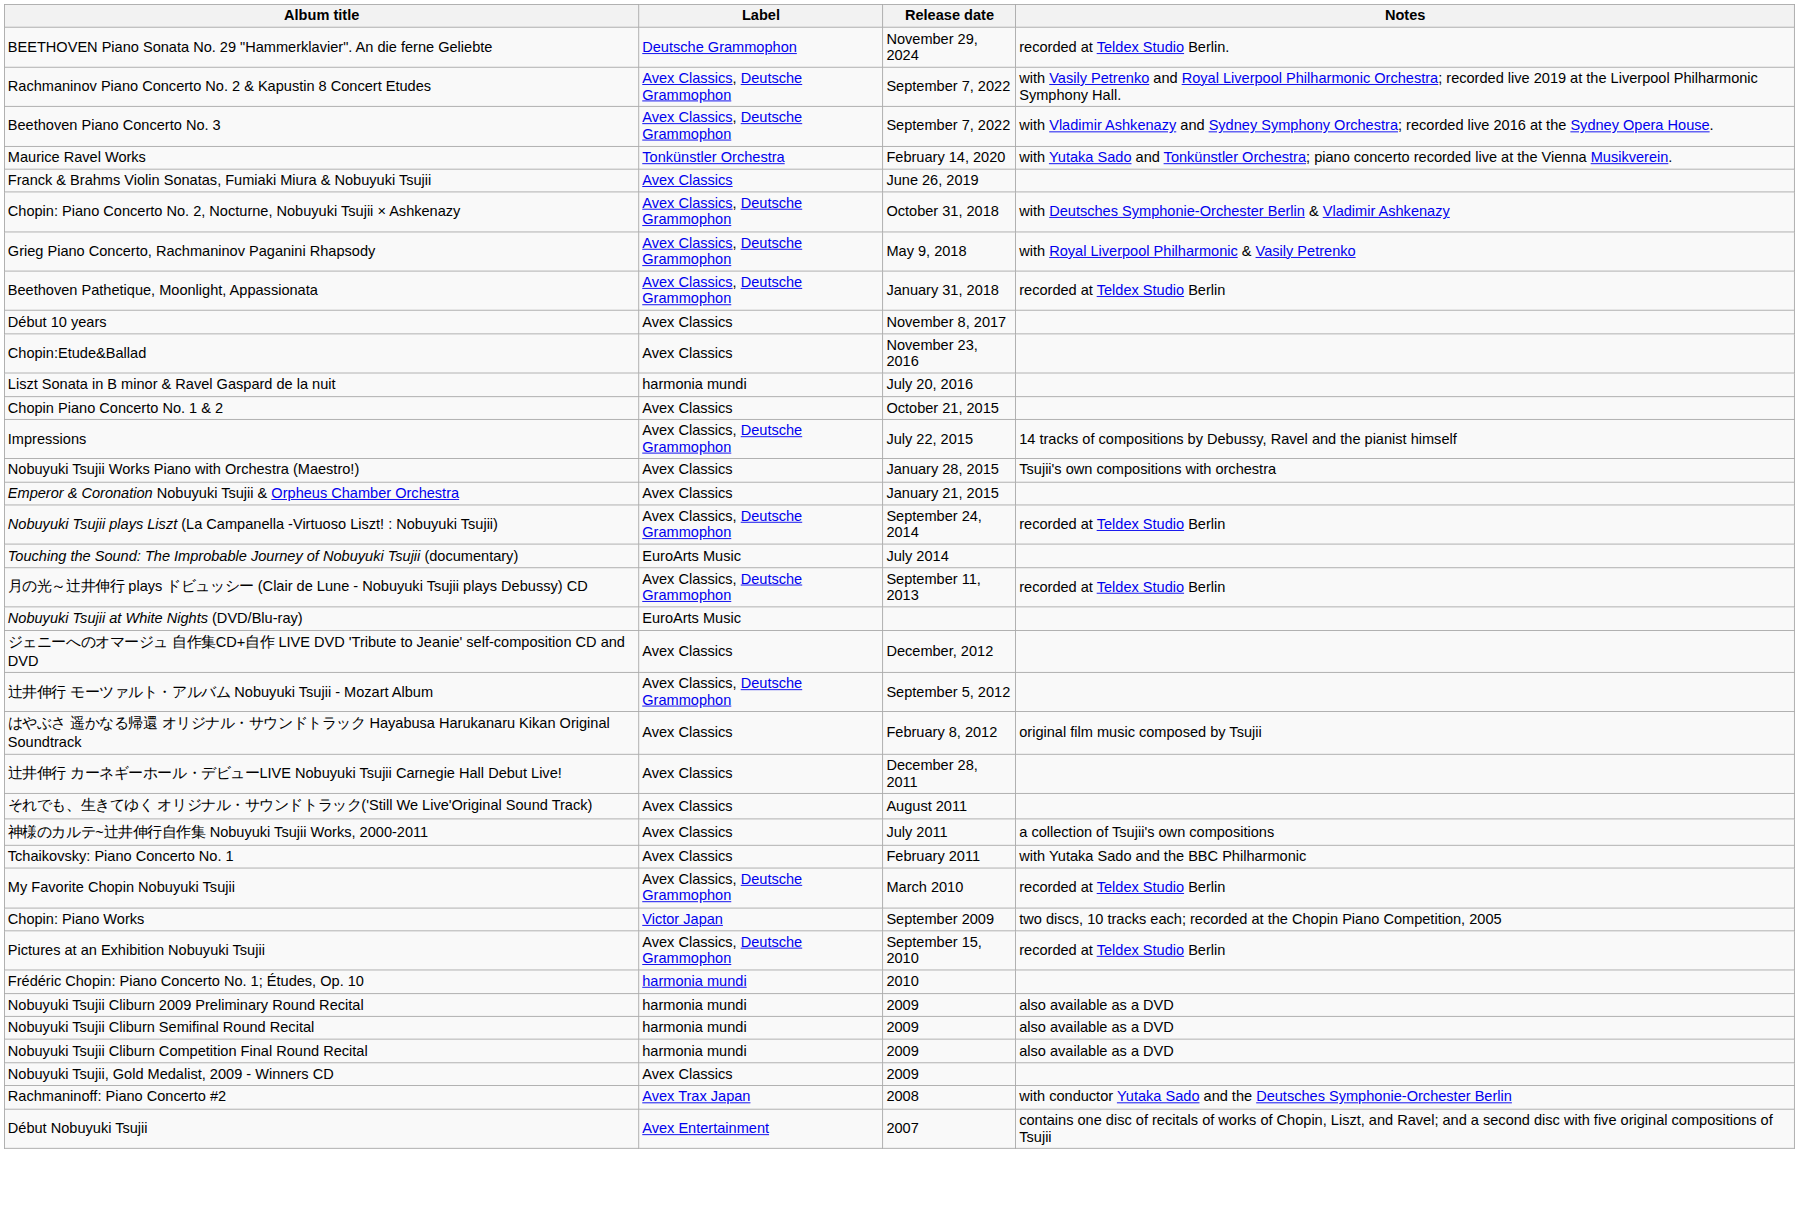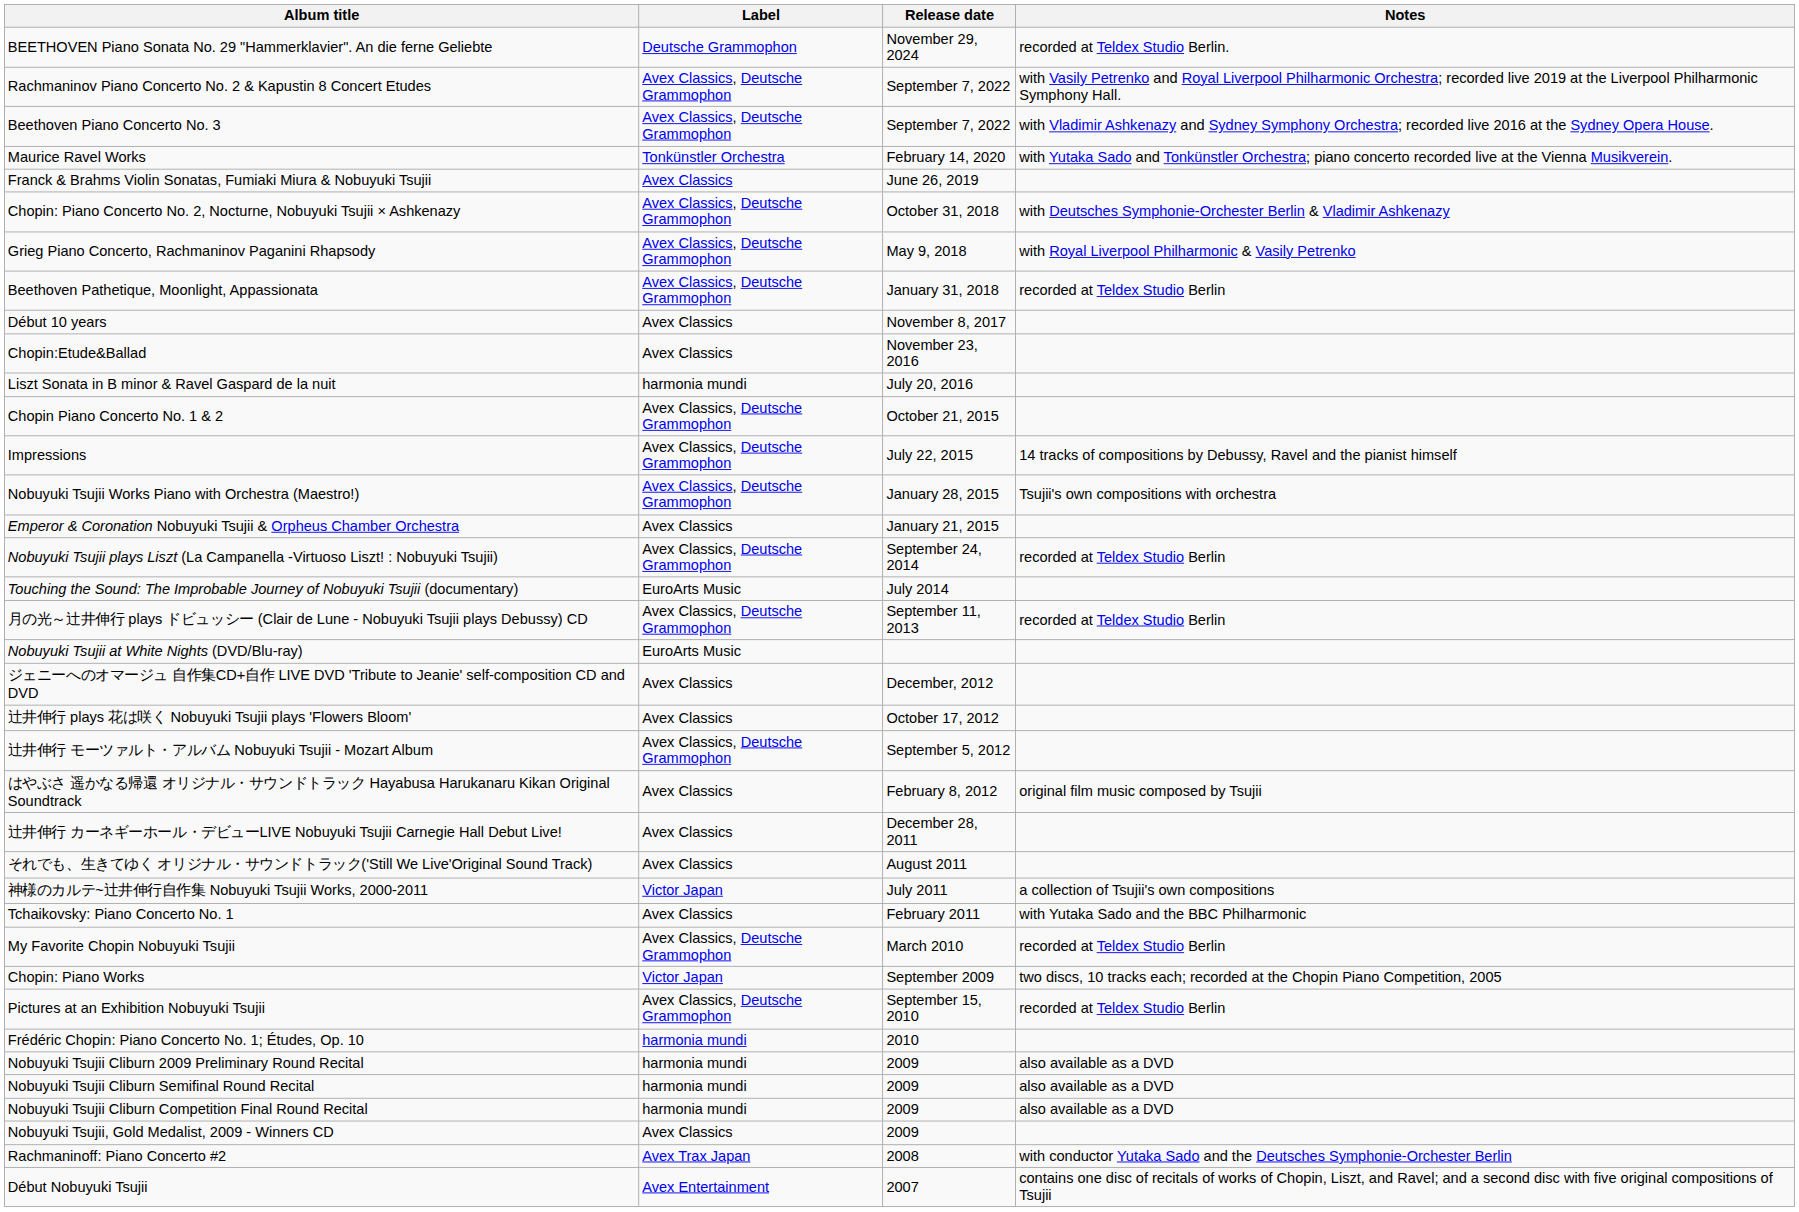Chopin Piano Concerto No. 1 & 2 | Label: Avex Classics -> Avex Classics, Deutsche Grammophon
Nobuyuki Tsujii Works Piano with Orchestra (Maestro!) | Label: Avex Classics -> Avex Classics, Deutsche Grammophon
+ row: 辻井伸行 plays 花は咲く Nobuyuki Tsujii plays 'Flowers Bloom' | Avex Classics | October 17, 2012
神様のカルテ~辻井伸行自作集 Nobuyuki Tsujii Works, 2000-2011 | Label: Avex Classics -> Victor Japan
